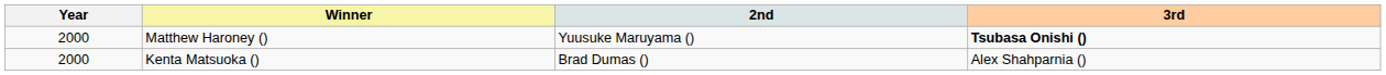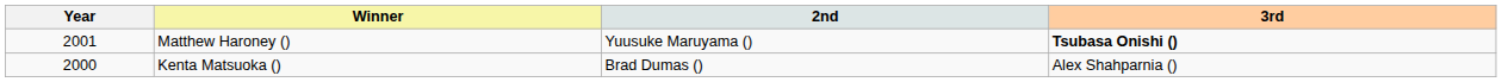Matthew Haroney () | Year: 2000 -> 2001
